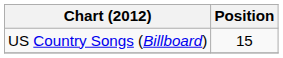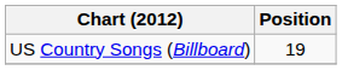US Country Songs (Billboard) | Position: 15 -> 19
